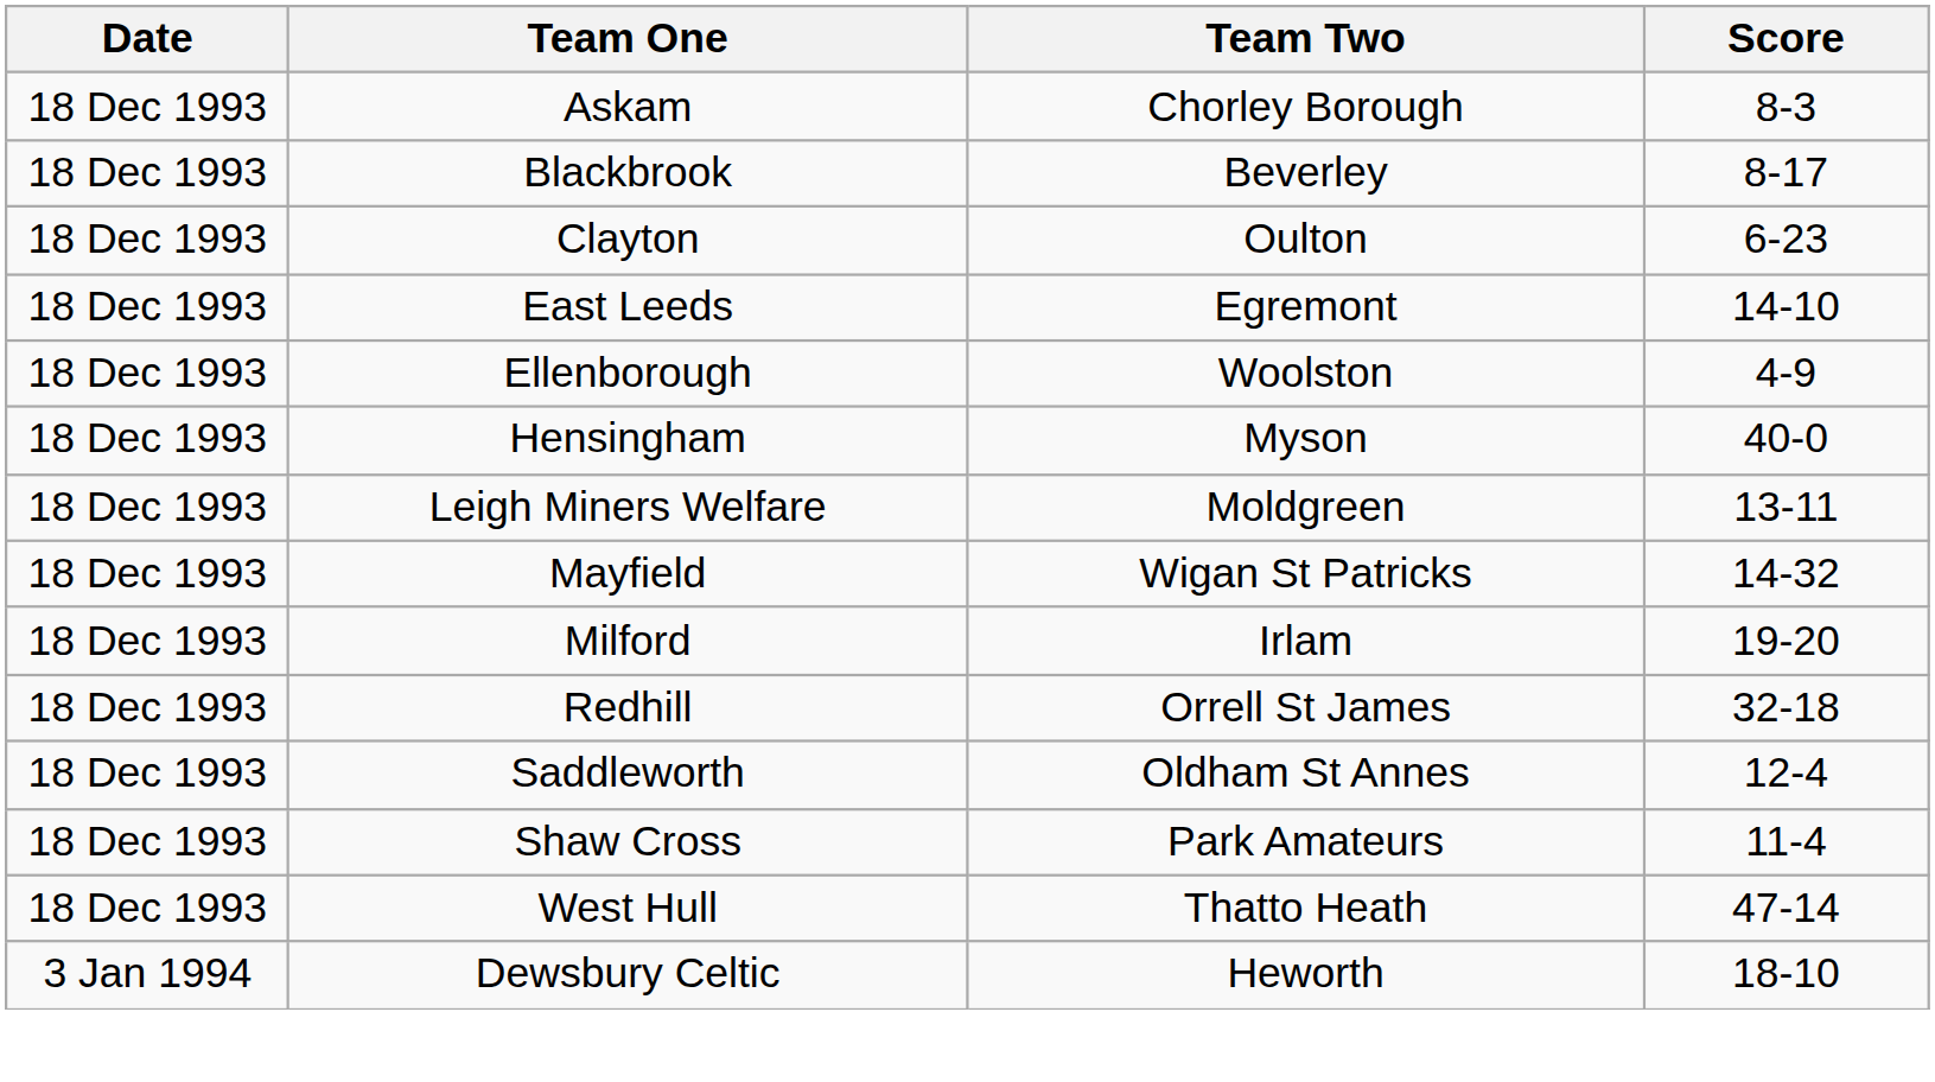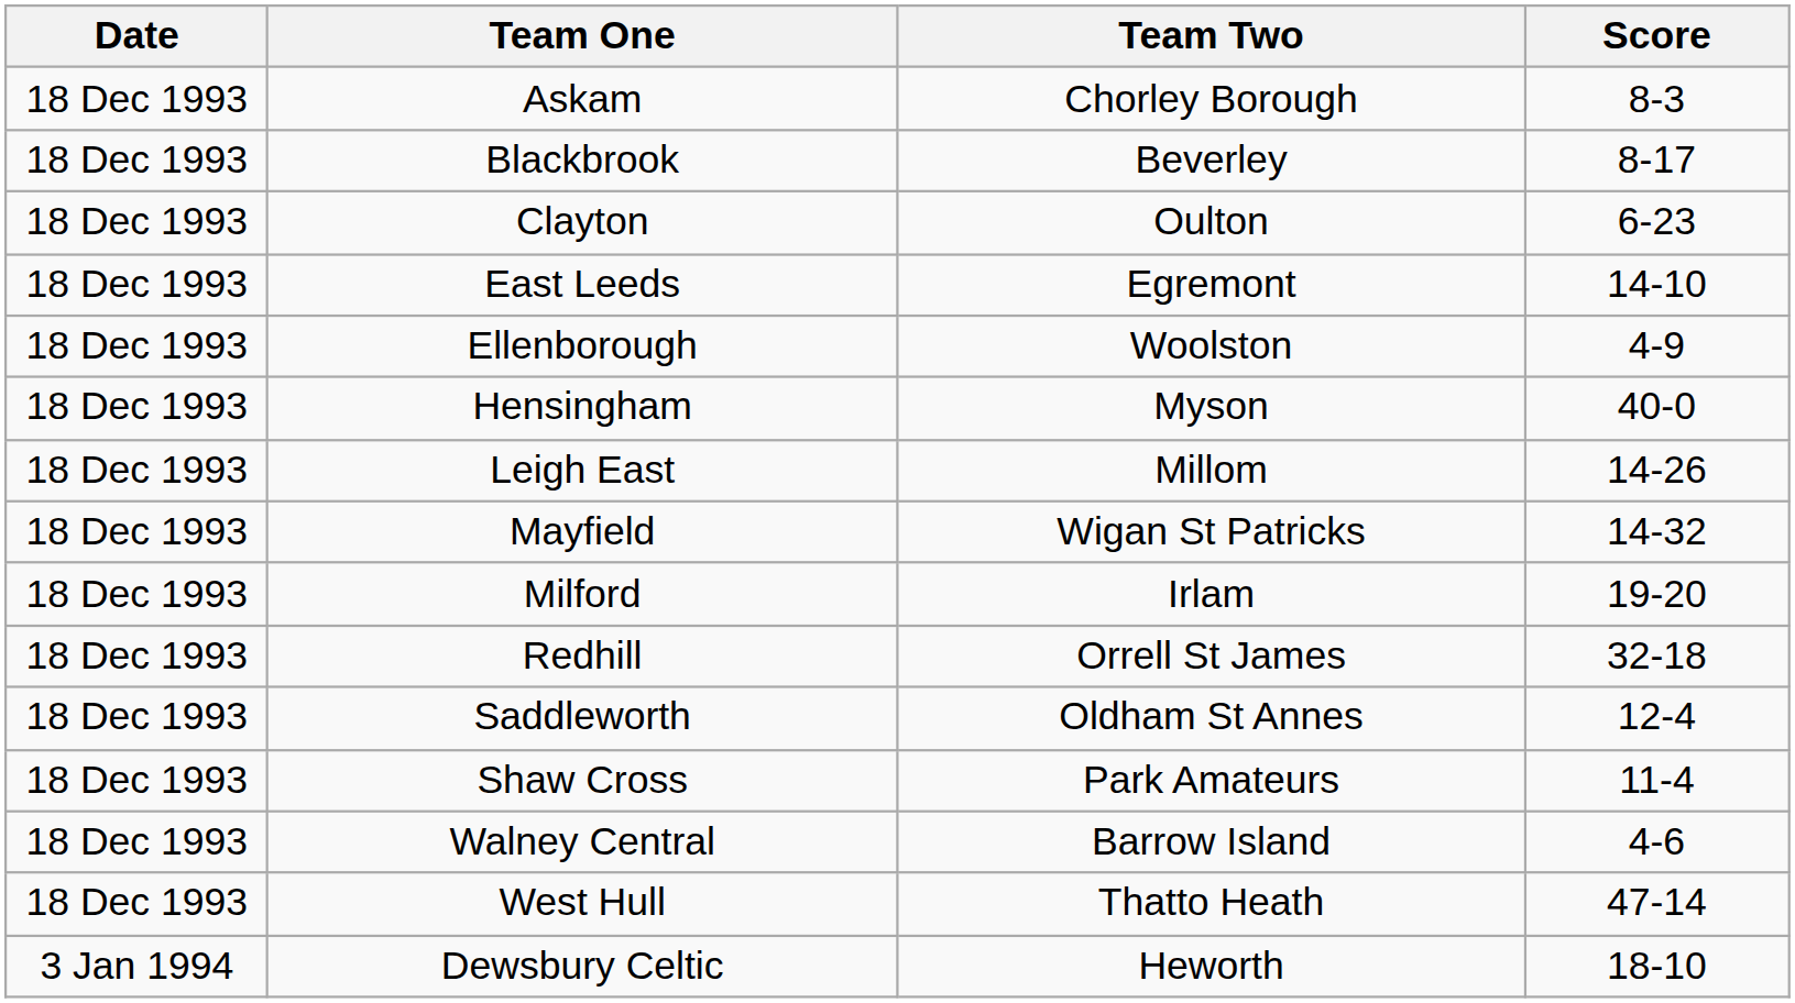+ row: 18 Dec 1993 | Leigh East | Millom | 14-26
- row: 18 Dec 1993 | Leigh Miners Welfare | Moldgreen | 13-11
+ row: 18 Dec 1993 | Walney Central | Barrow Island | 4-6
